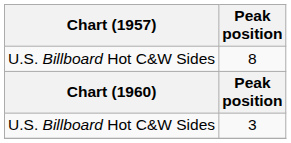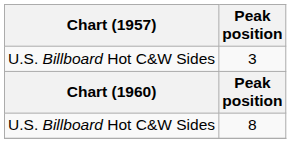rows swapped: 3 <-> 8
